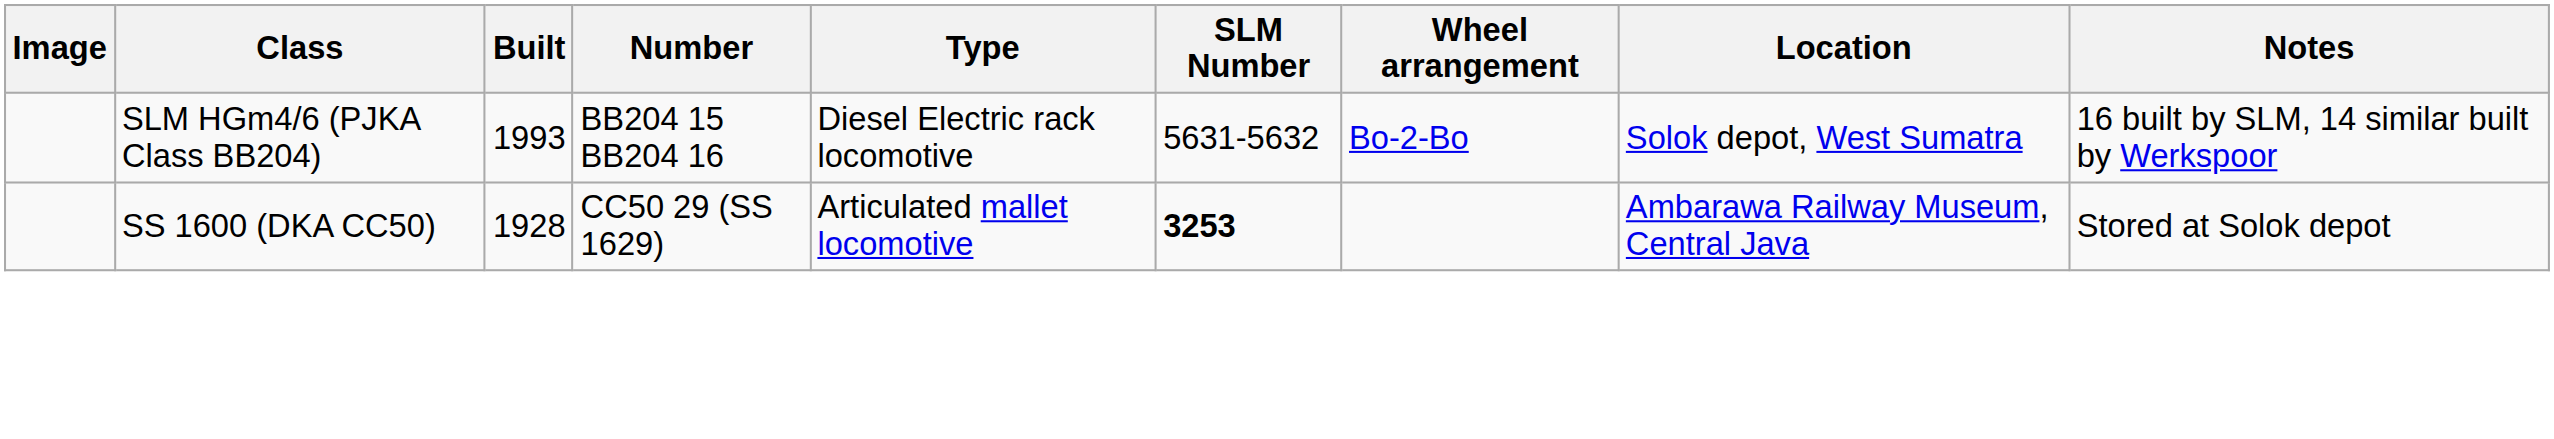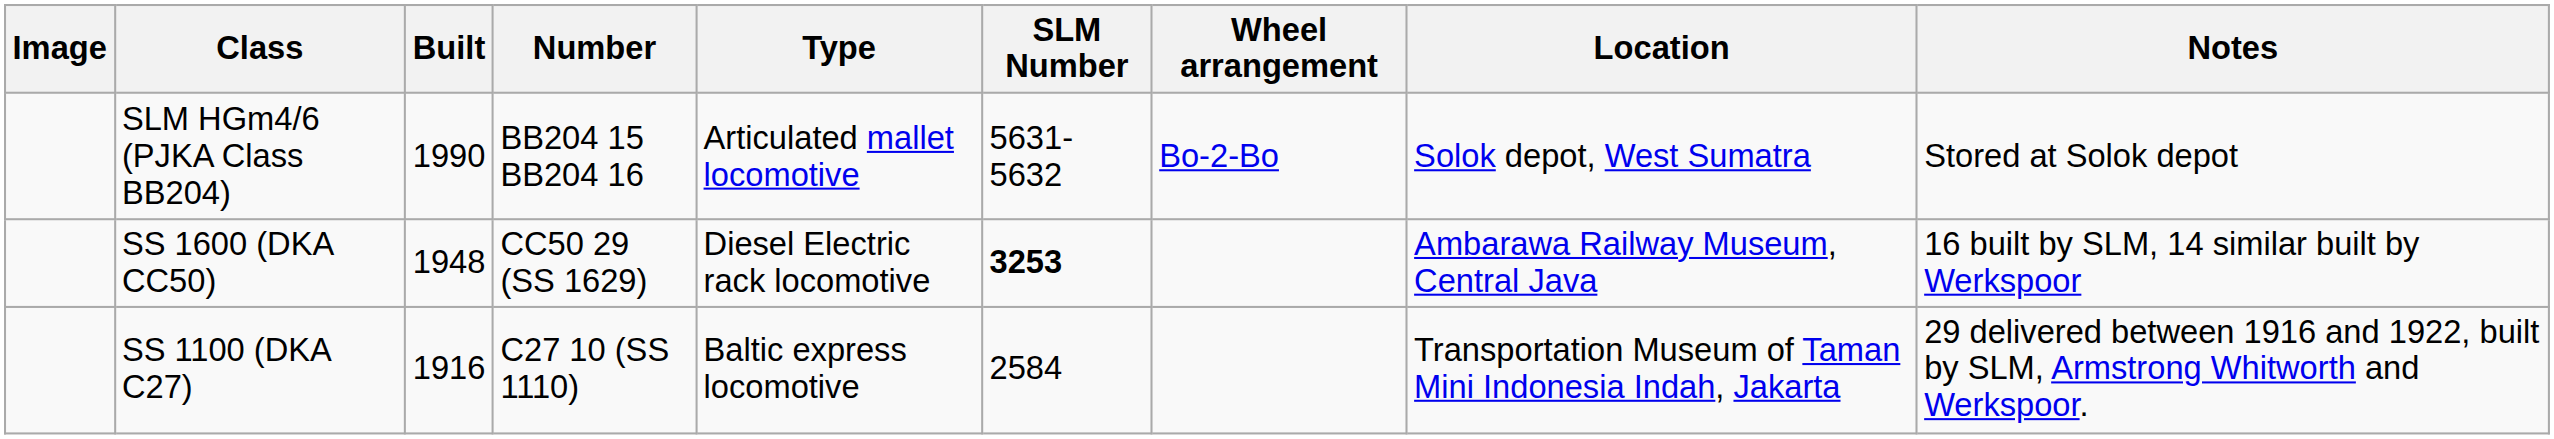SLM HGm4/6 (PJKA Class BB204) | Built: 1993 -> 1990
SLM HGm4/6 (PJKA Class BB204) | Type: Diesel Electric rack locomotive -> Articulated mallet locomotive
SLM HGm4/6 (PJKA Class BB204) | Notes: 16 built by SLM, 14 similar built by Werkspoor -> Stored at Solok depot
SS 1600 (DKA CC50) | Built: 1928 -> 1948
SS 1600 (DKA CC50) | Type: Articulated mallet locomotive -> Diesel Electric rack locomotive
SS 1600 (DKA CC50) | Notes: Stored at Solok depot -> 16 built by SLM, 14 similar built by Werkspoor
+ row: SS 1100 (DKA C27) | 1916 | C27 10 (SS 1110) | Baltic express locomotive | 2584 | Transportation Museum of Taman Mini Indonesia Indah, Jakarta | 29 delivered between 1916 and 1922, built by SLM, Armstrong Whitworth and Werkspoor.
